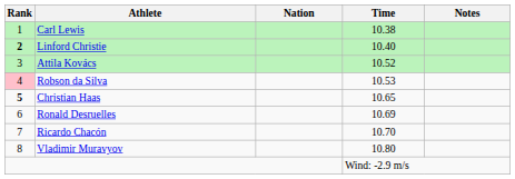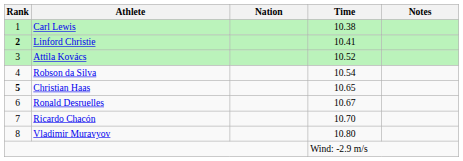Linford Christie | Time: 10.40 -> 10.41
Robson da Silva | Rank: pink background -> no background
Robson da Silva | Time: 10.53 -> 10.54
Ronald Desruelles | Time: 10.69 -> 10.67
